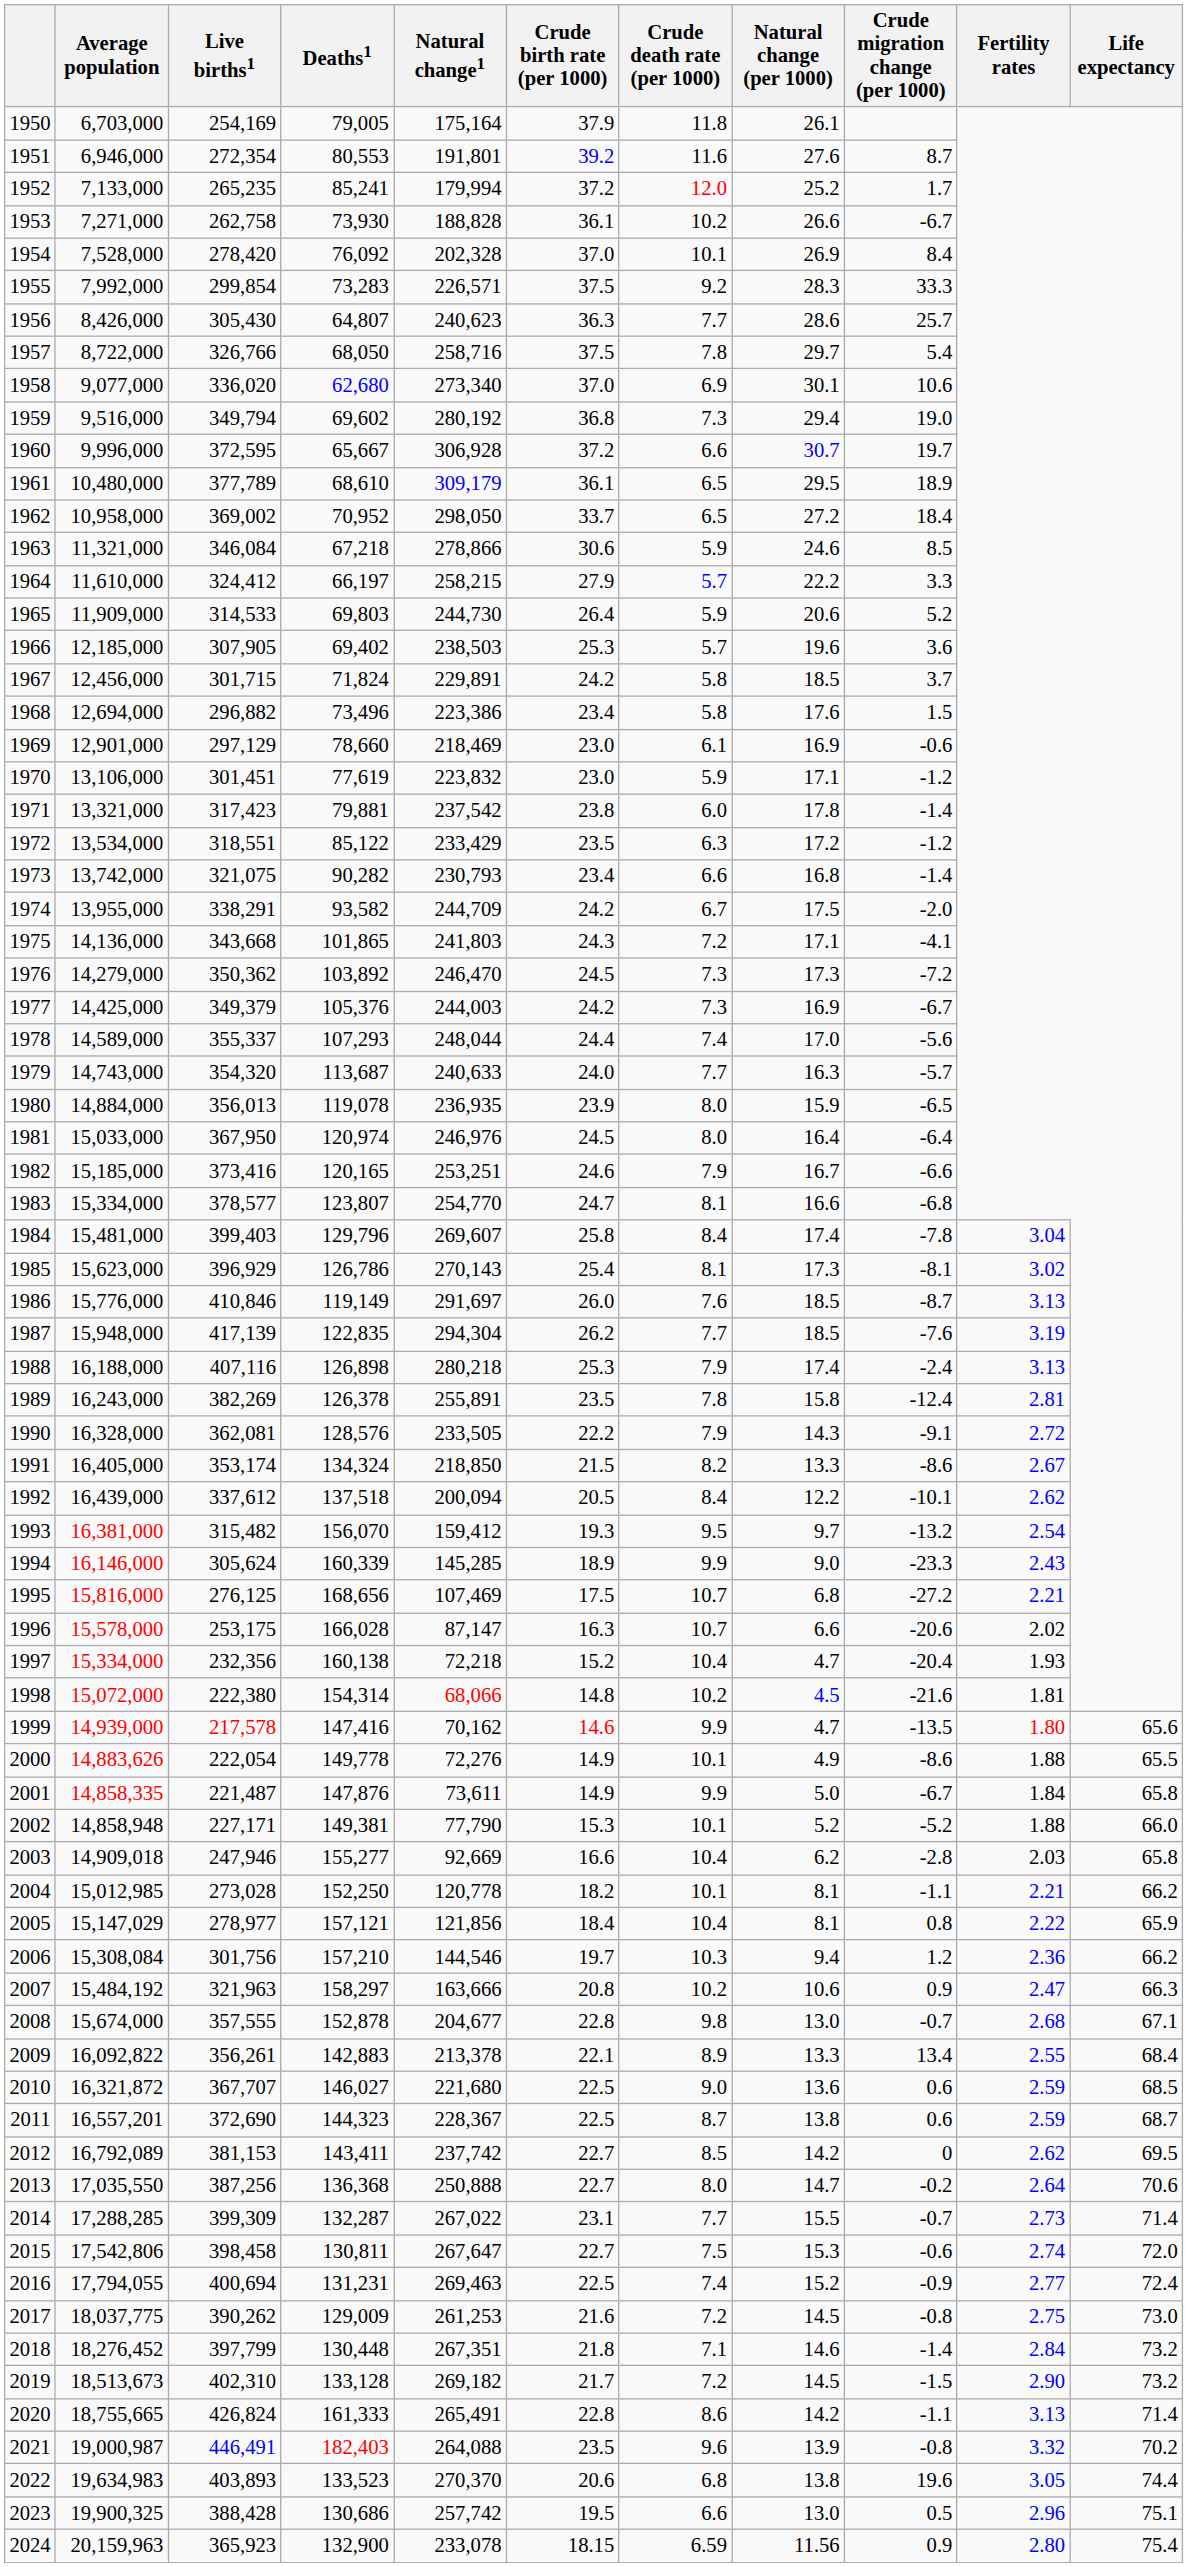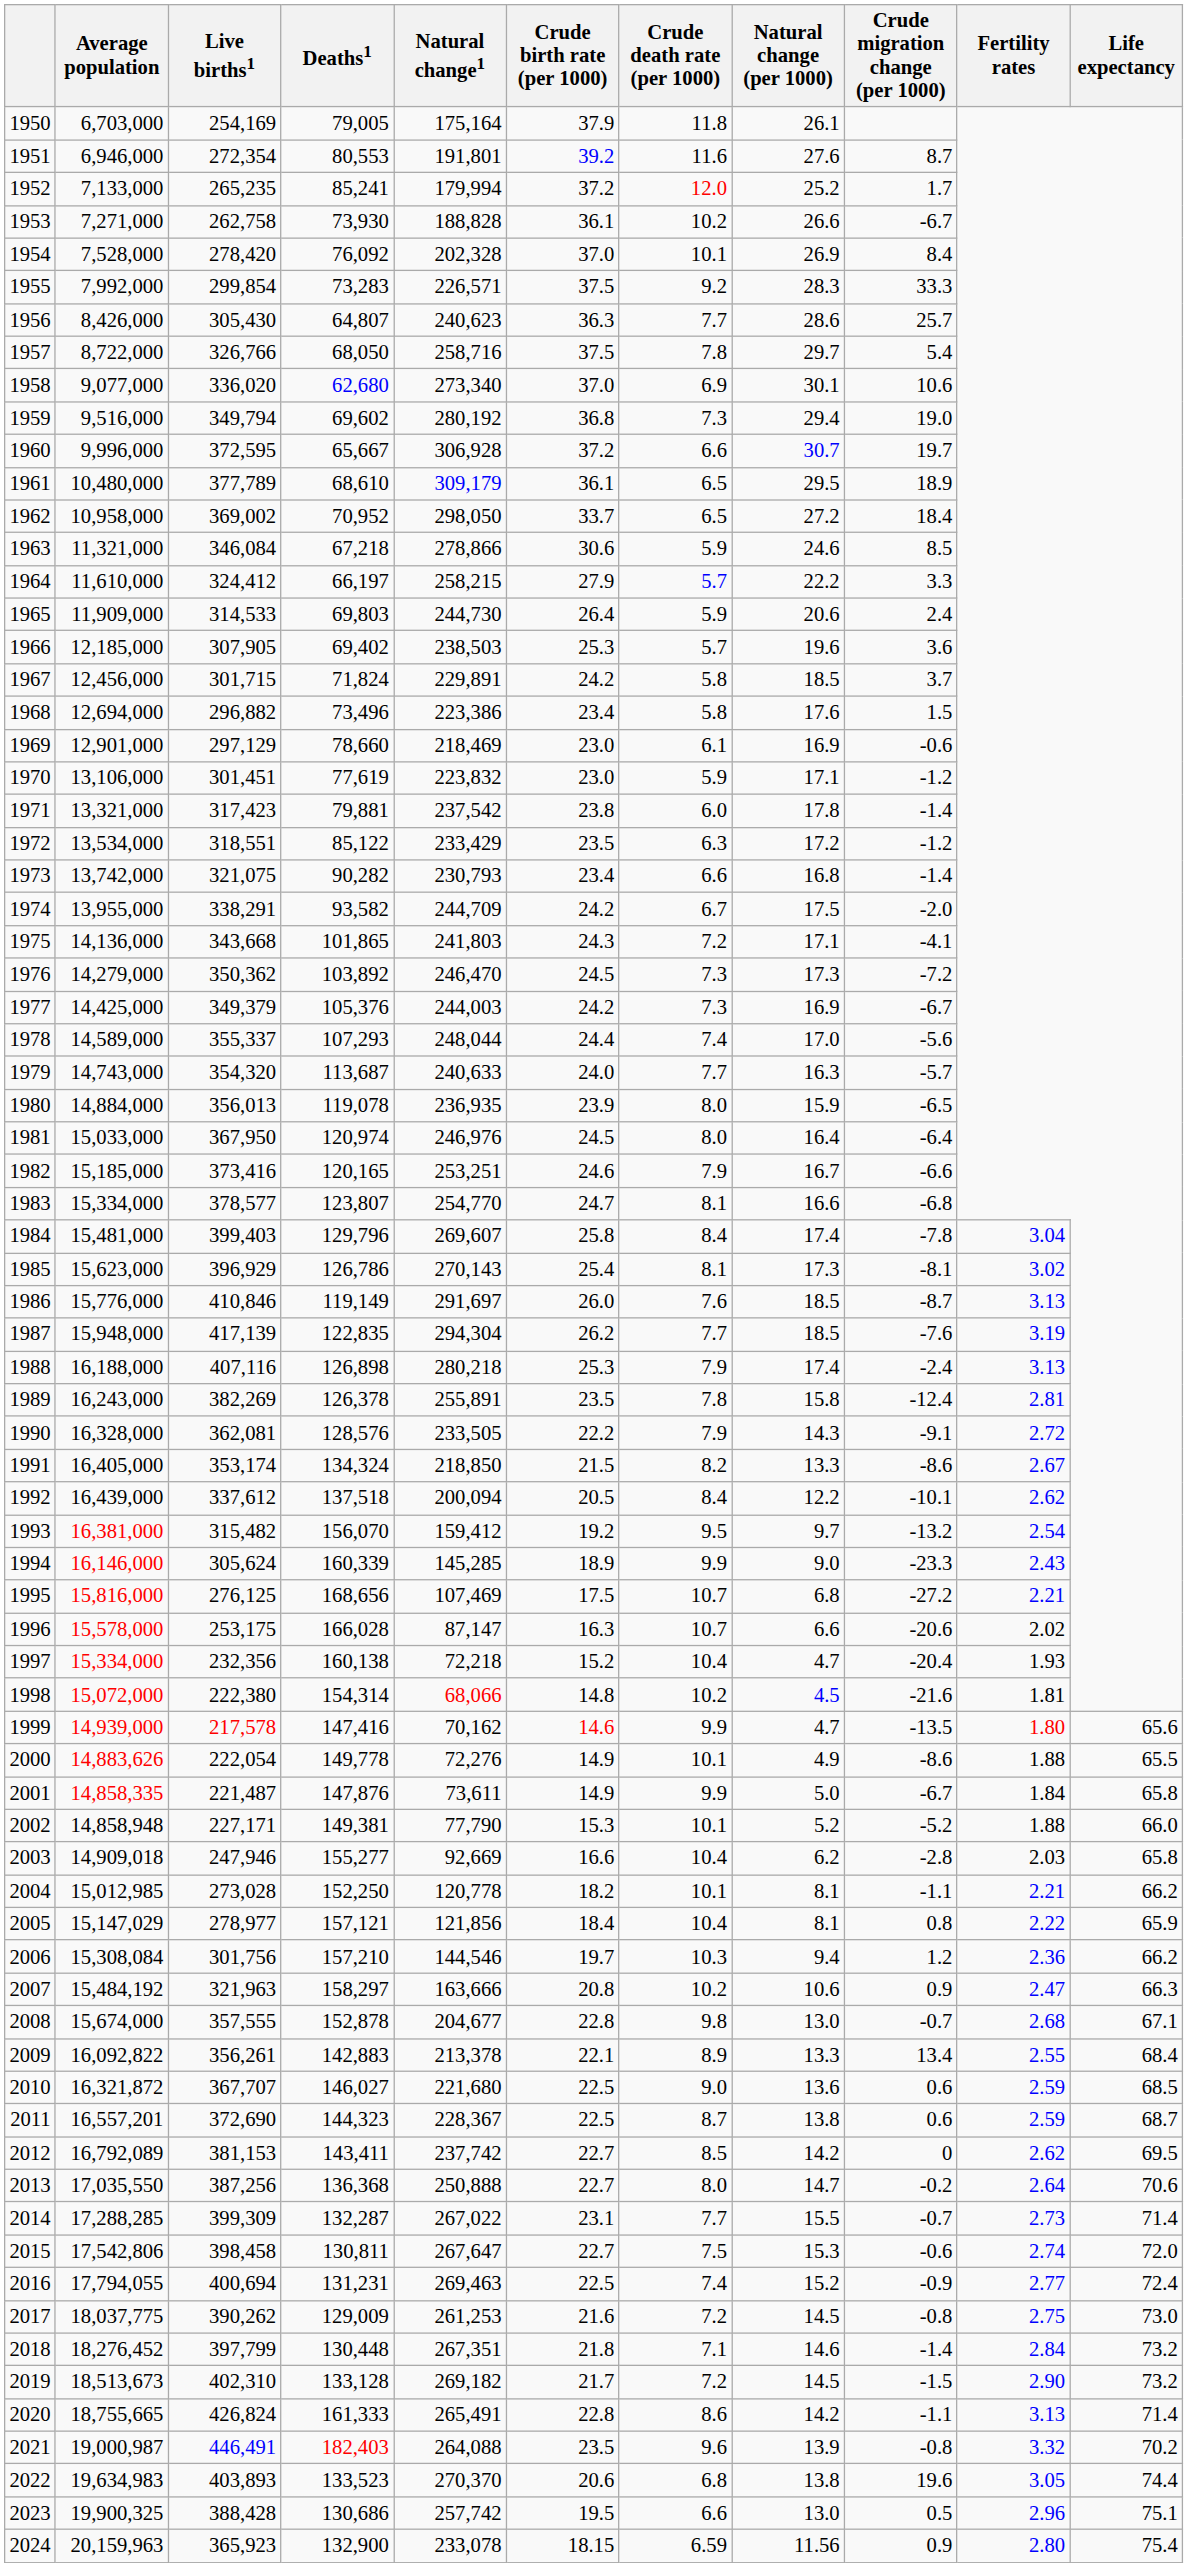1965 | Crude migration change (per 1000): 5.2 -> 2.4
1993 | Crude birth rate (per 1000): 19.3 -> 19.2
